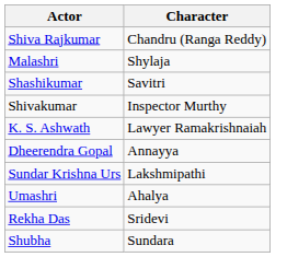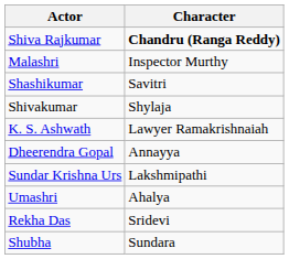Shiva Rajkumar | Character: normal -> bold
Malashri | Character: Shylaja -> Inspector Murthy
Shivakumar | Character: Inspector Murthy -> Shylaja
